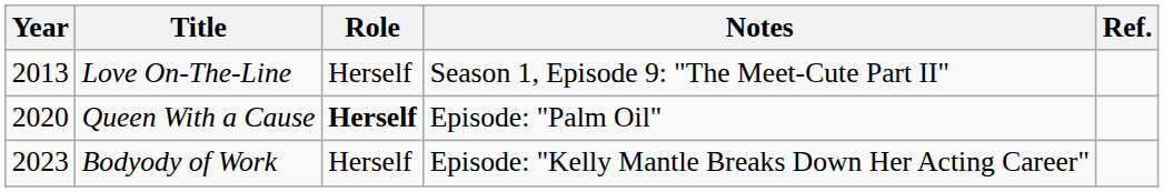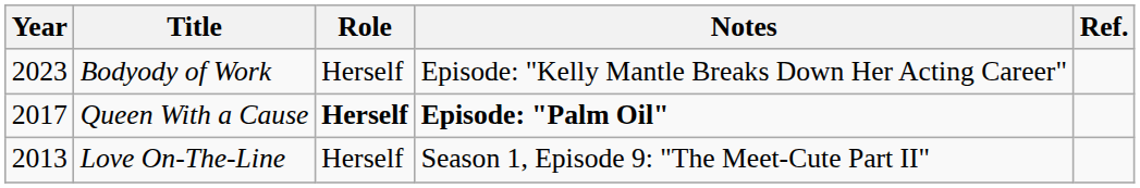rows swapped: Love On-The-Line <-> Bodyody of Work
Queen With a Cause | Year: 2020 -> 2017
Queen With a Cause | Notes: normal -> bold
